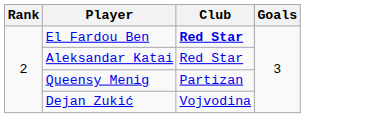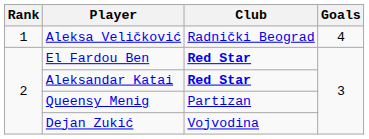+ row: 1 | Aleksa Veličković | Radnički Beograd | 4
Aleksandar Katai | Club: normal -> bold
